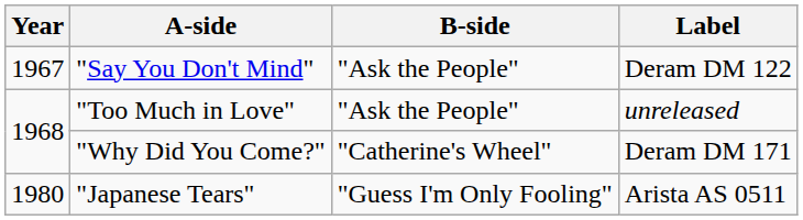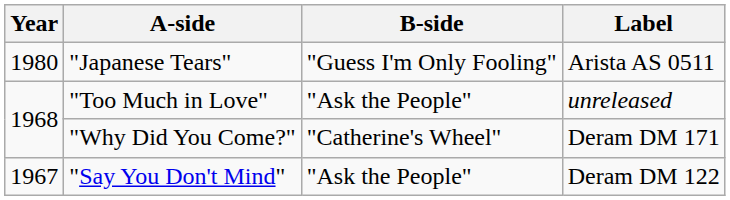rows swapped: "Say You Don't Mind" <-> "Japanese Tears"
